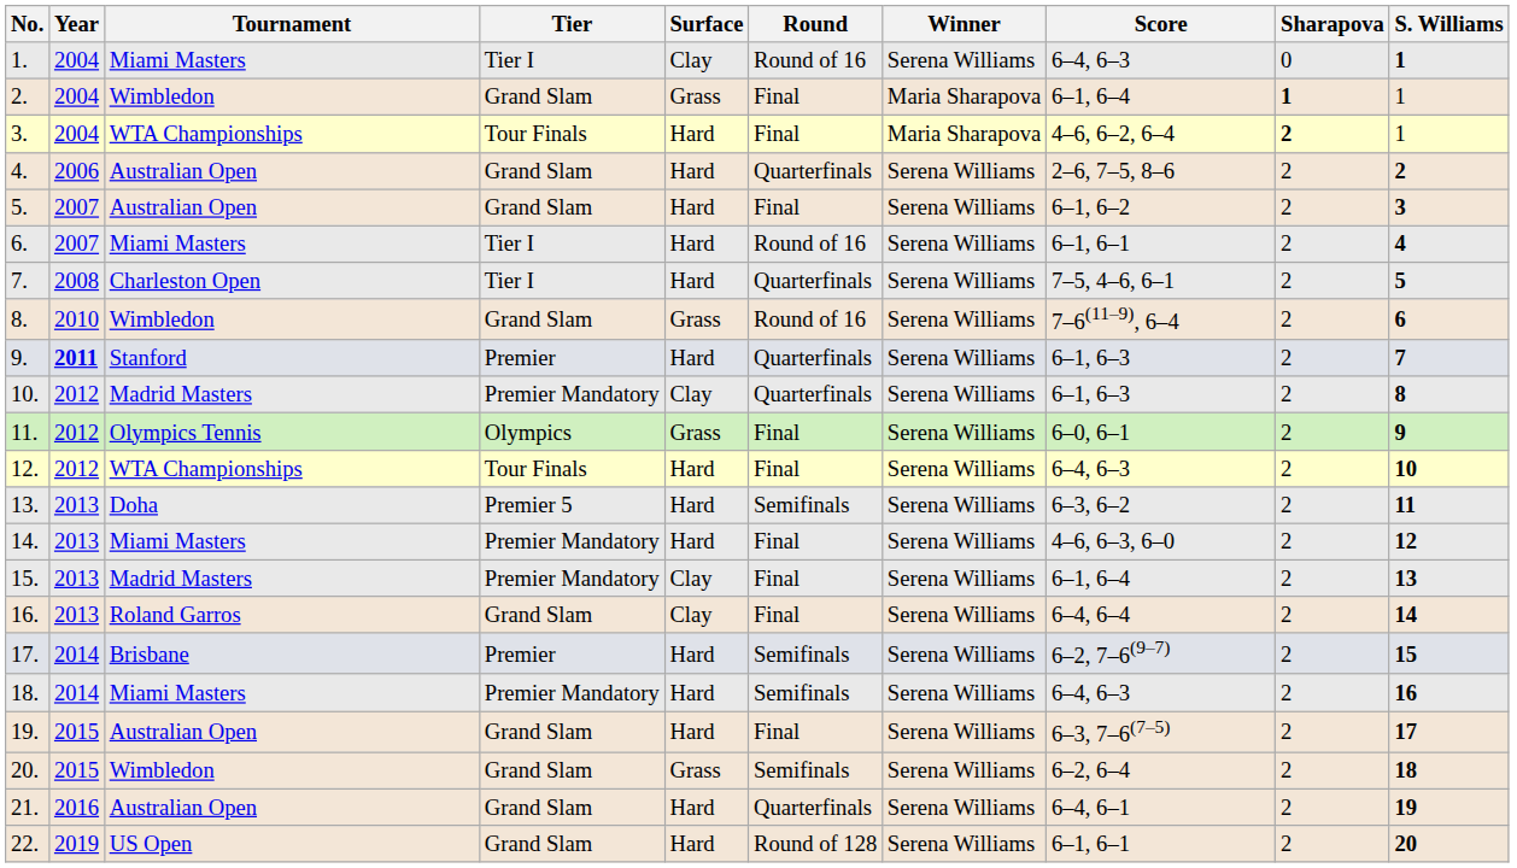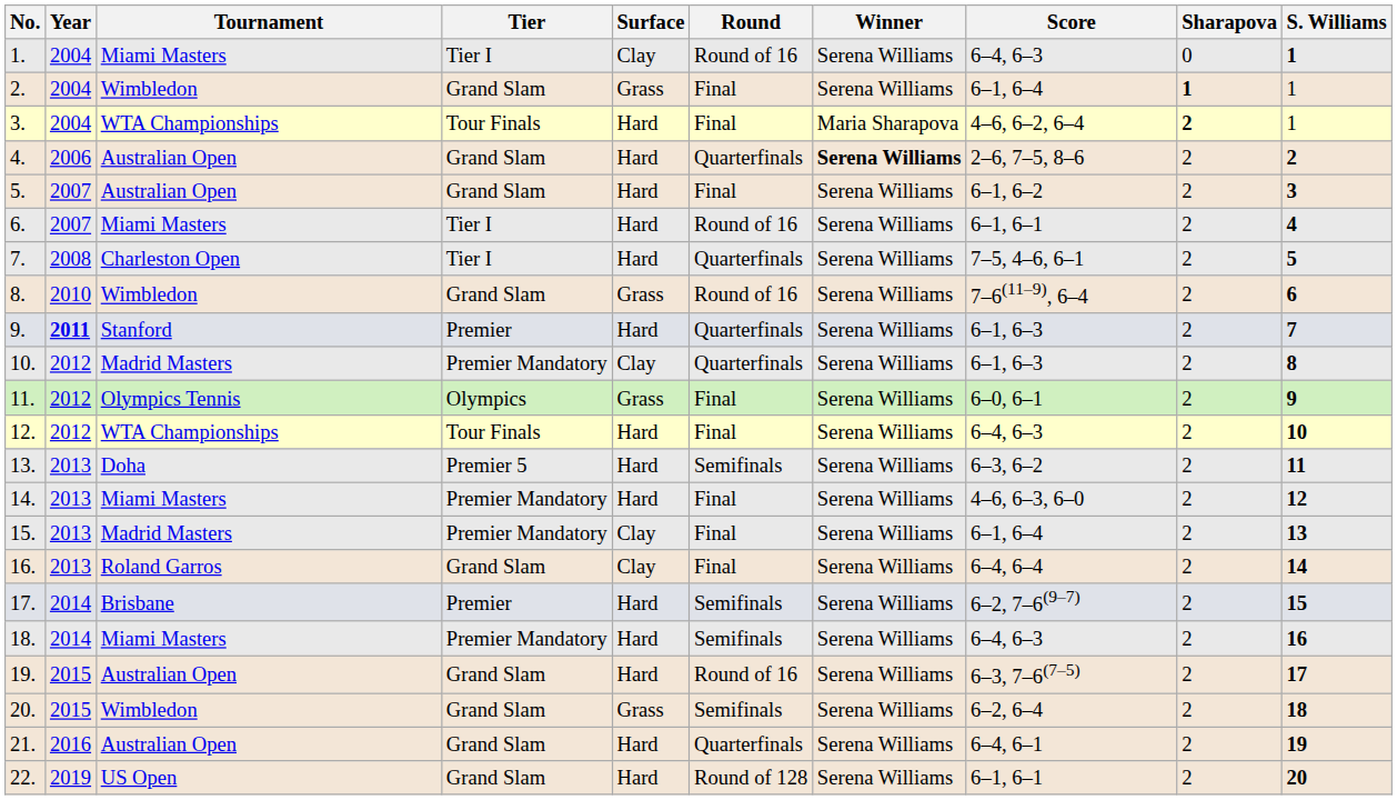2. | Winner: Maria Sharapova -> Serena Williams
4. | Winner: normal -> bold
19. | Round: Final -> Round of 16
